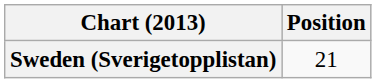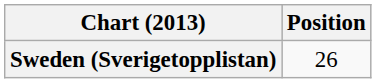Sweden (Sverigetopplistan) | Position: 21 -> 26
